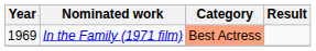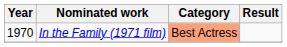In the Family (1971 film) | Year: 1969 -> 1970
